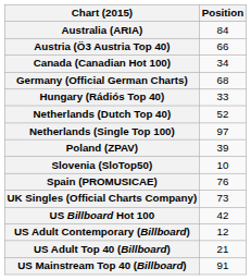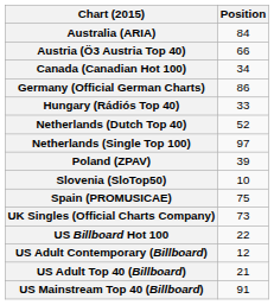Germany (Official German Charts) | Position: 68 -> 86
Spain (PROMUSICAE) | Position: 76 -> 75
US Billboard Hot 100 | Position: 42 -> 22
